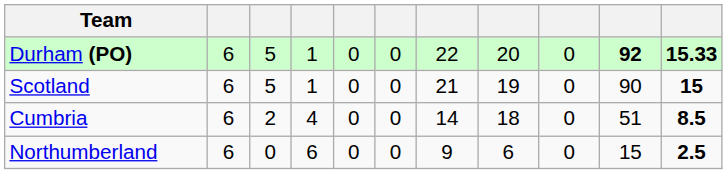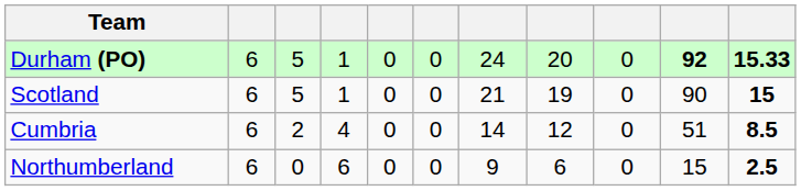Durham (PO) | column 7: 22 -> 24
Cumbria | column 8: 18 -> 12
